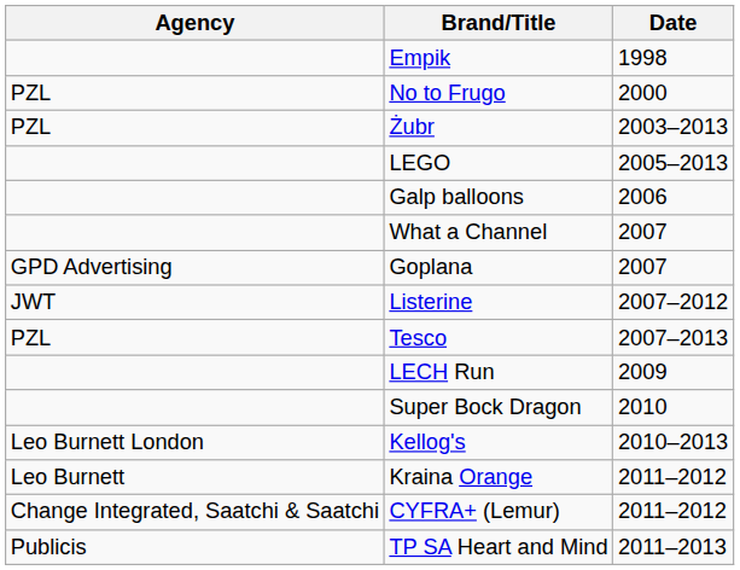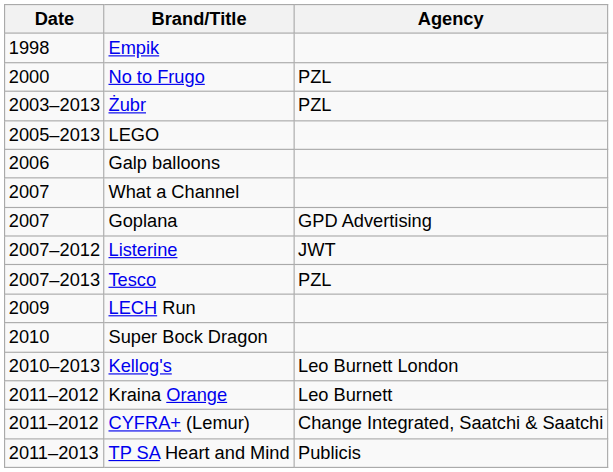columns swapped: Date <-> Agency
